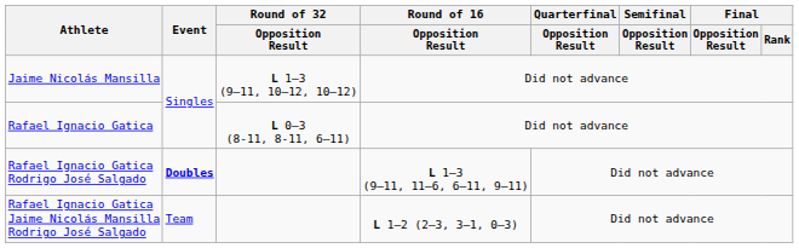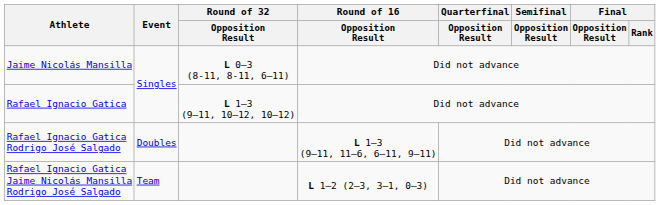Jaime Nicolás Mansilla | Round of 32 / Opposition Result: L 1–3 (9–11, 10–12, 10–12) -> L 0–3 (8-11, 8-11, 6–11)
Rafael Ignacio Gatica | Round of 32 / Opposition Result: L 0–3 (8-11, 8-11, 6–11) -> L 1–3 (9–11, 10–12, 10–12)
Rafael Ignacio Gatica Rodrigo José Salgado | Event: bold -> normal
